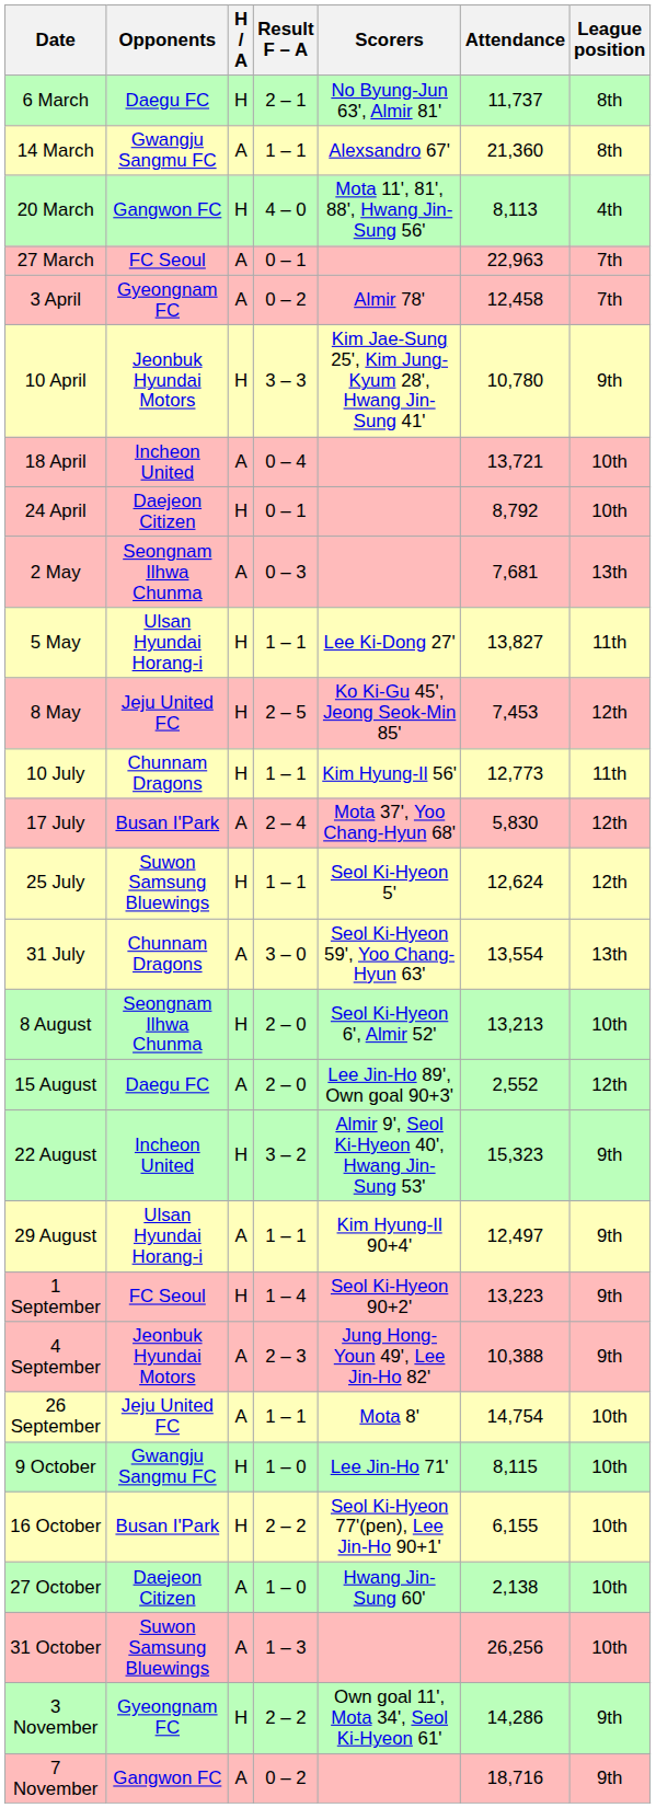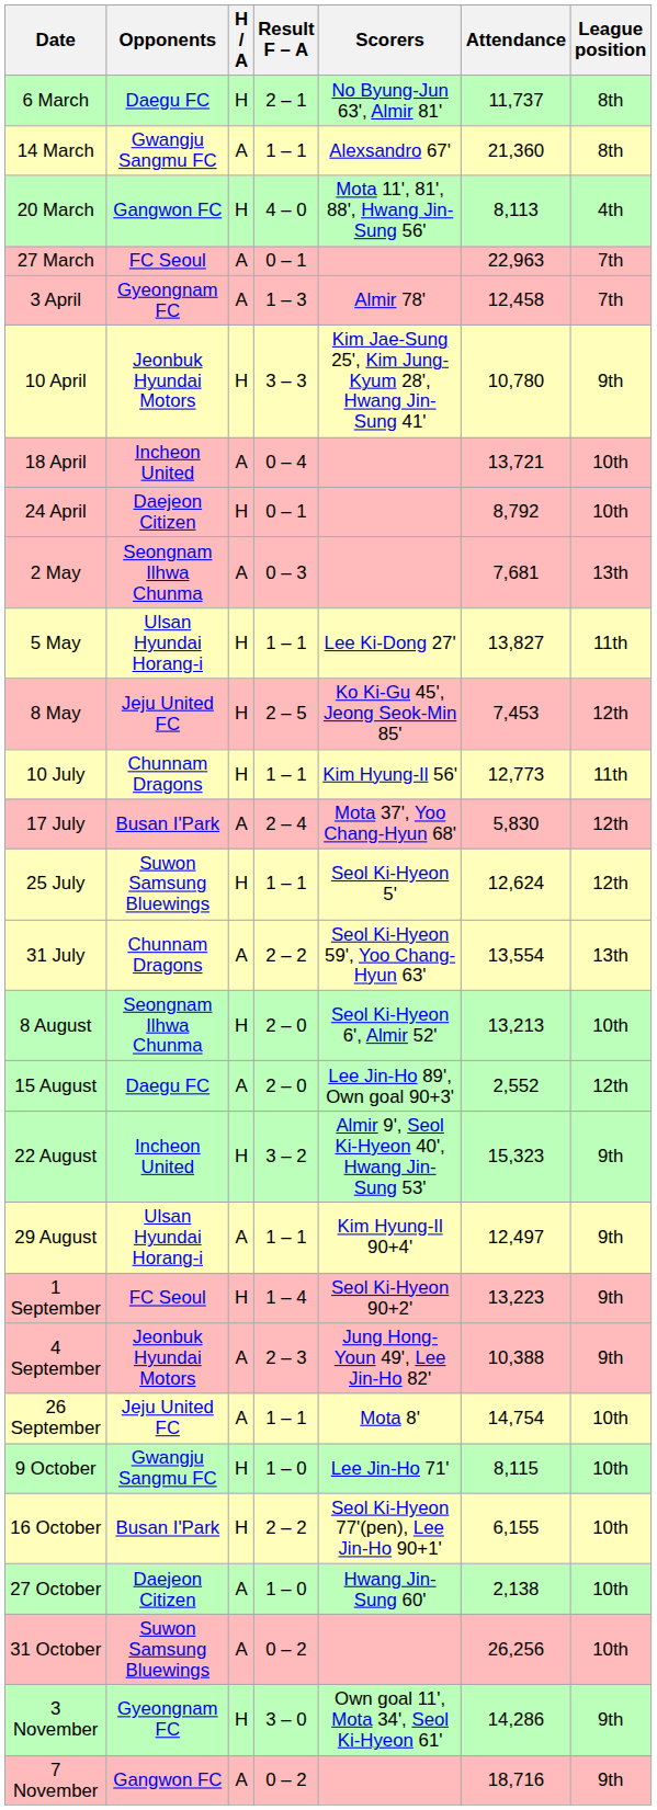3 April | Result F – A: 0 – 2 -> 1 – 3
31 July | Result F – A: 3 – 0 -> 2 – 2
31 October | Result F – A: 1 – 3 -> 0 – 2
3 November | Result F – A: 2 – 2 -> 3 – 0
